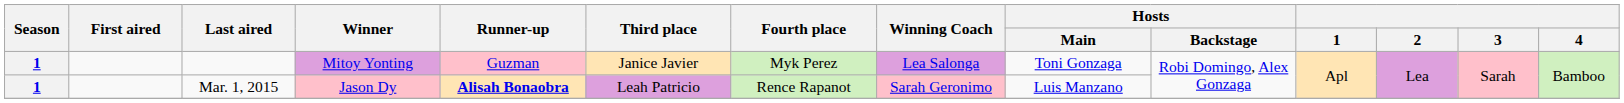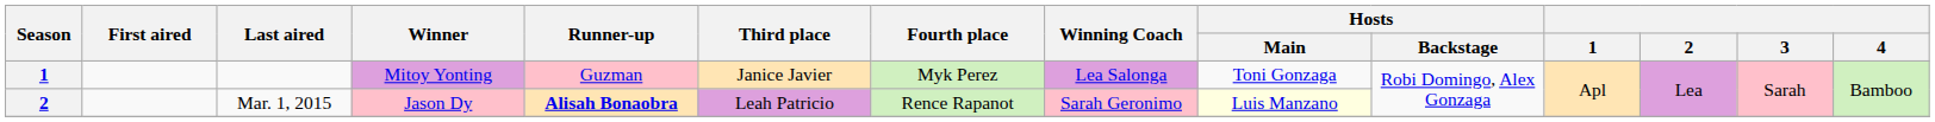Mar. 1, 2015 | Season: 1 -> 2
Mar. 1, 2015 | Hosts / Main: no background -> lightyellow background
